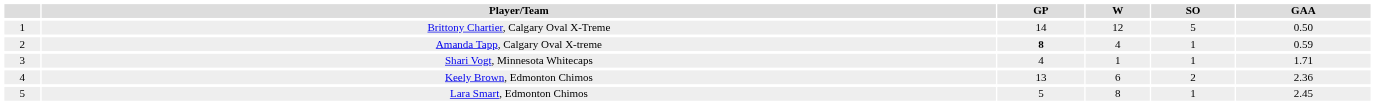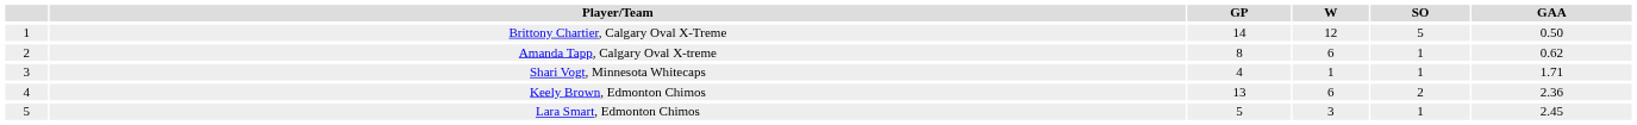Amanda Tapp, Calgary Oval X-treme | GP: bold -> normal
Amanda Tapp, Calgary Oval X-treme | W: 4 -> 6
Amanda Tapp, Calgary Oval X-treme | GAA: 0.59 -> 0.62
Lara Smart, Edmonton Chimos | W: 8 -> 3
